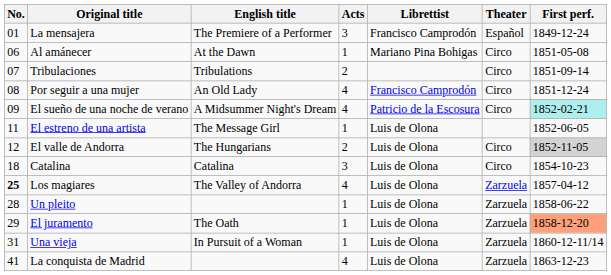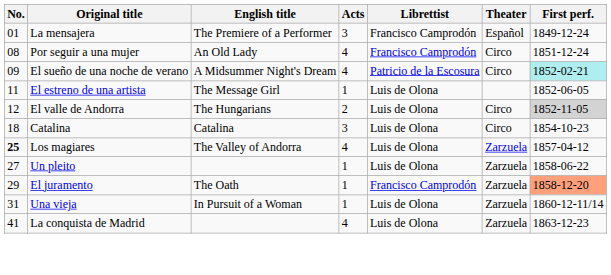- row: 06 | Al amánecer | At the Dawn | 1 | Mariano Pina Bohigas | Circo | 1851-05-08
- row: 07 | Tribulaciones | Tribulations | 2 | Circo | 1851-09-14
Un pleito | No.: 28 -> 27
El juramento | Librettist: Luis de Olona -> Francisco Camprodón
